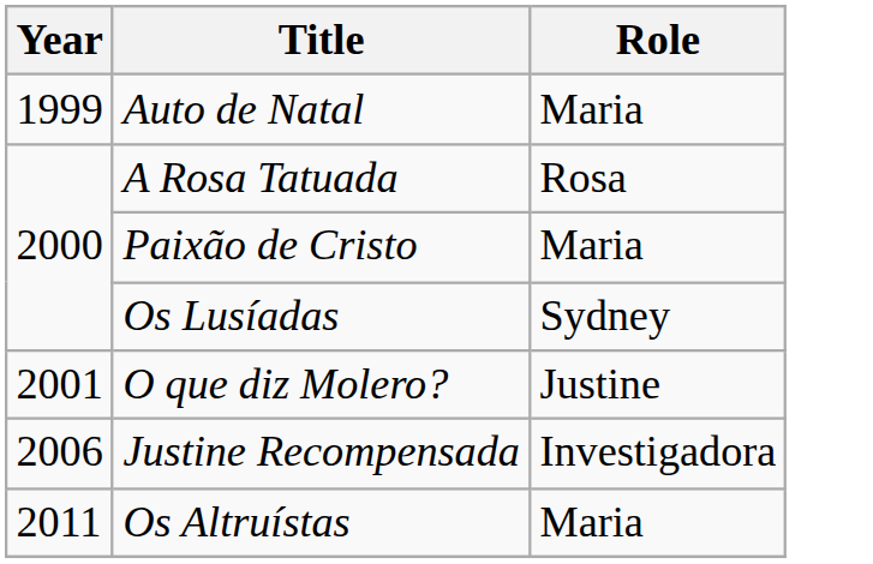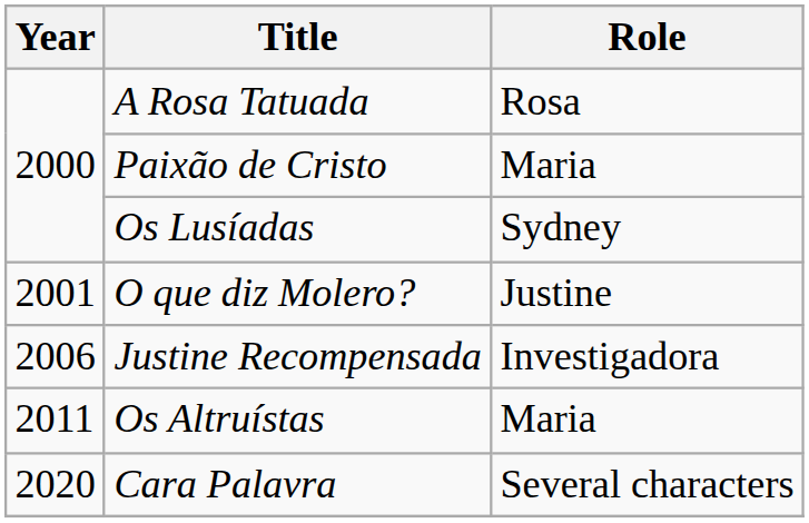- row: 1999 | Auto de Natal | Maria
+ row: 2020 | Cara Palavra | Several characters
